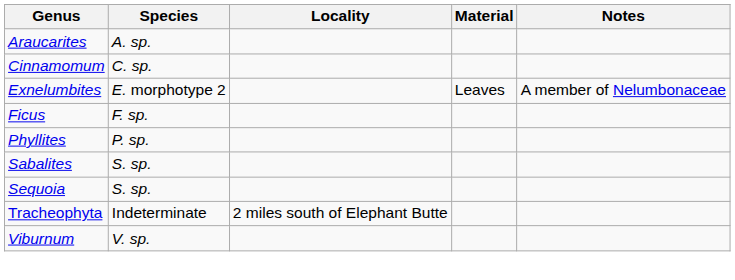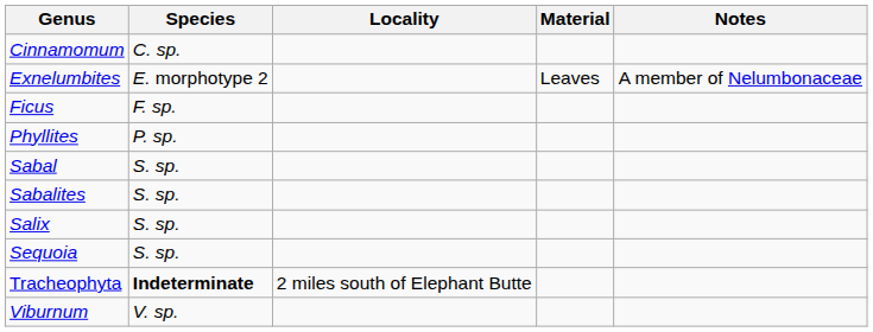- row: Araucarites | A. sp.
+ row: Sabal | S. sp.
+ row: Salix | S. sp.
Tracheophyta | Species: normal -> bold
